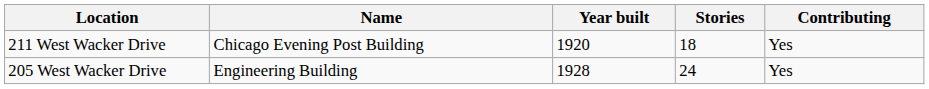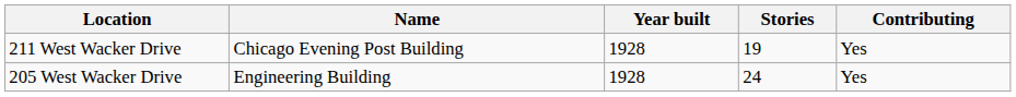211 West Wacker Drive | Year built: 1920 -> 1928
211 West Wacker Drive | Stories: 18 -> 19
